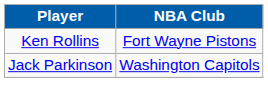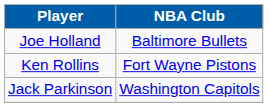+ row: Joe Holland | Baltimore Bullets
